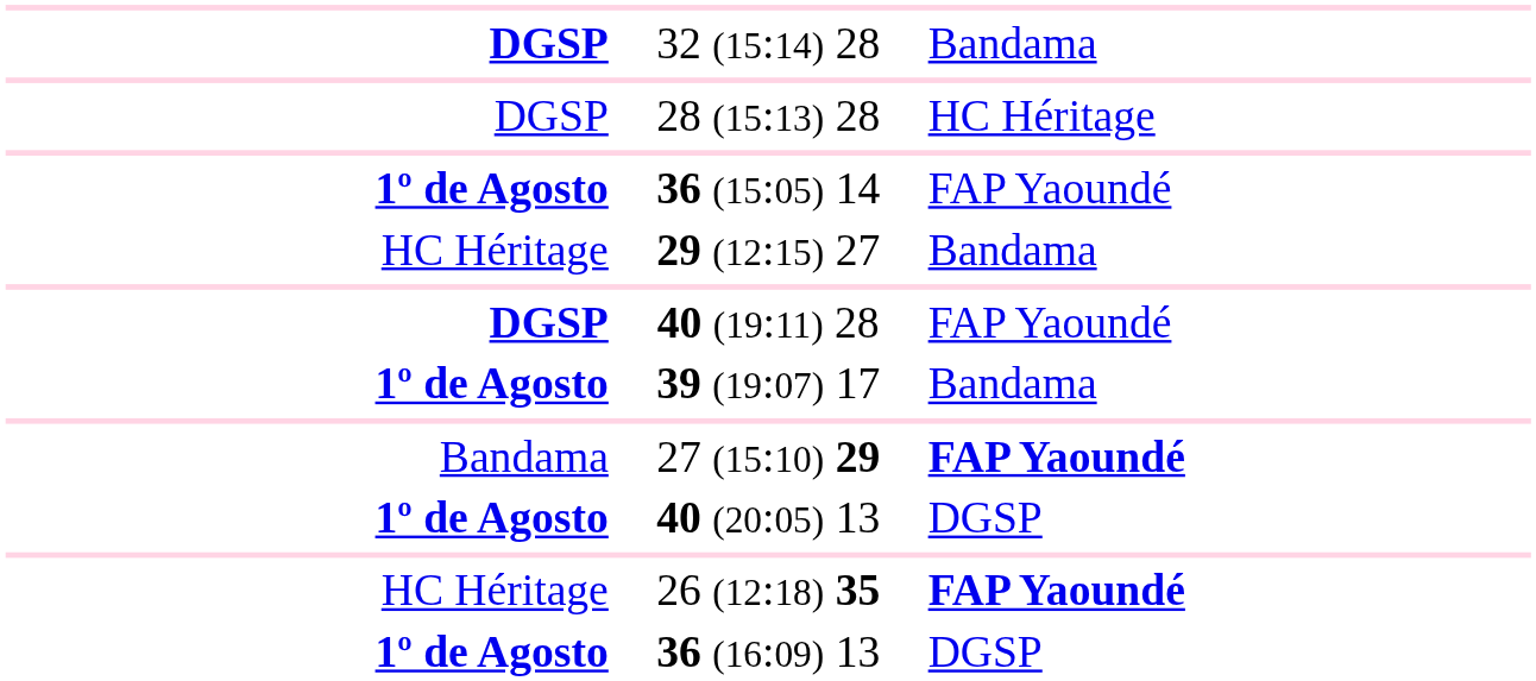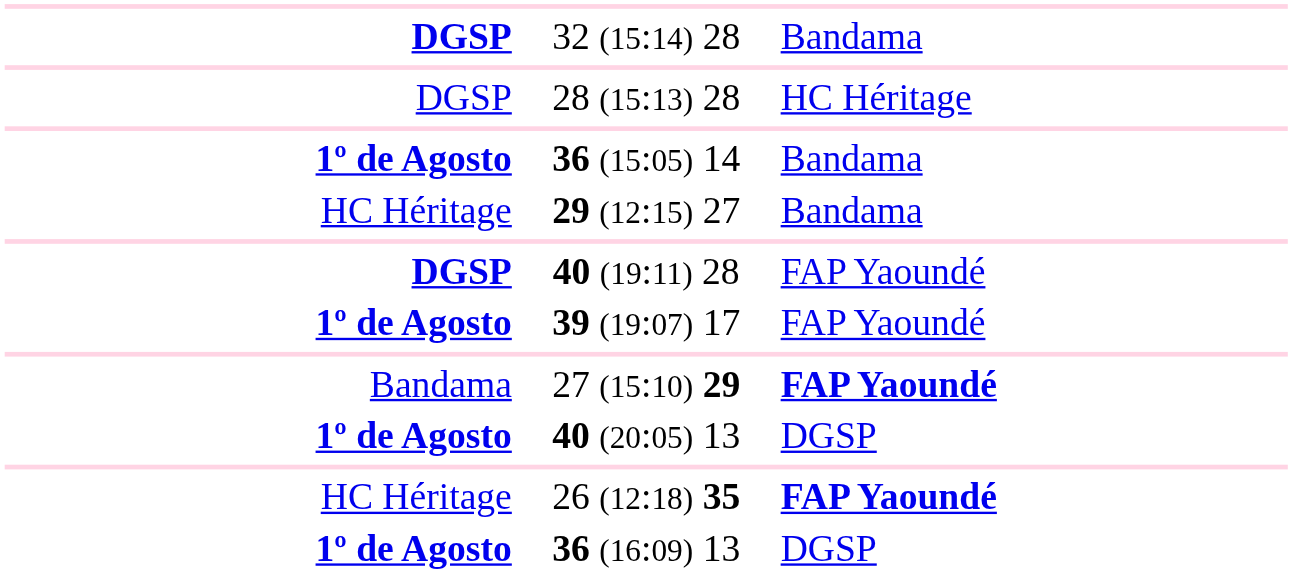36 (15:05) 14 | column 3: FAP Yaoundé -> Bandama
39 (19:07) 17 | column 3: Bandama -> FAP Yaoundé
